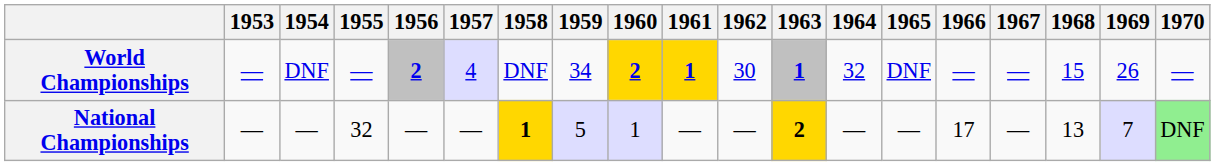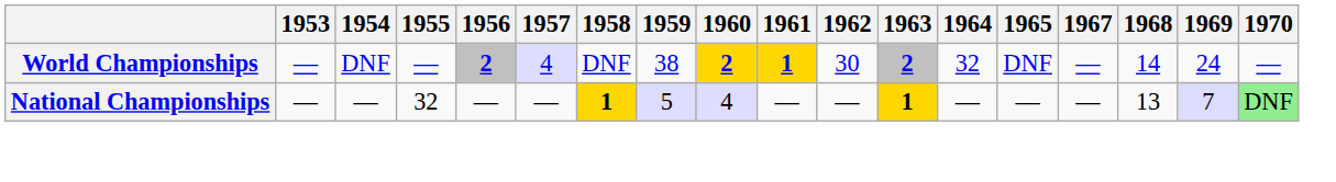- column: 1966 | — | 17
World Championships | 1959: 34 -> 38
World Championships | 1963: 1 -> 2
World Championships | 1968: 15 -> 14
World Championships | 1969: 26 -> 24
National Championships | 1960: 1 -> 4
National Championships | 1963: 2 -> 1
